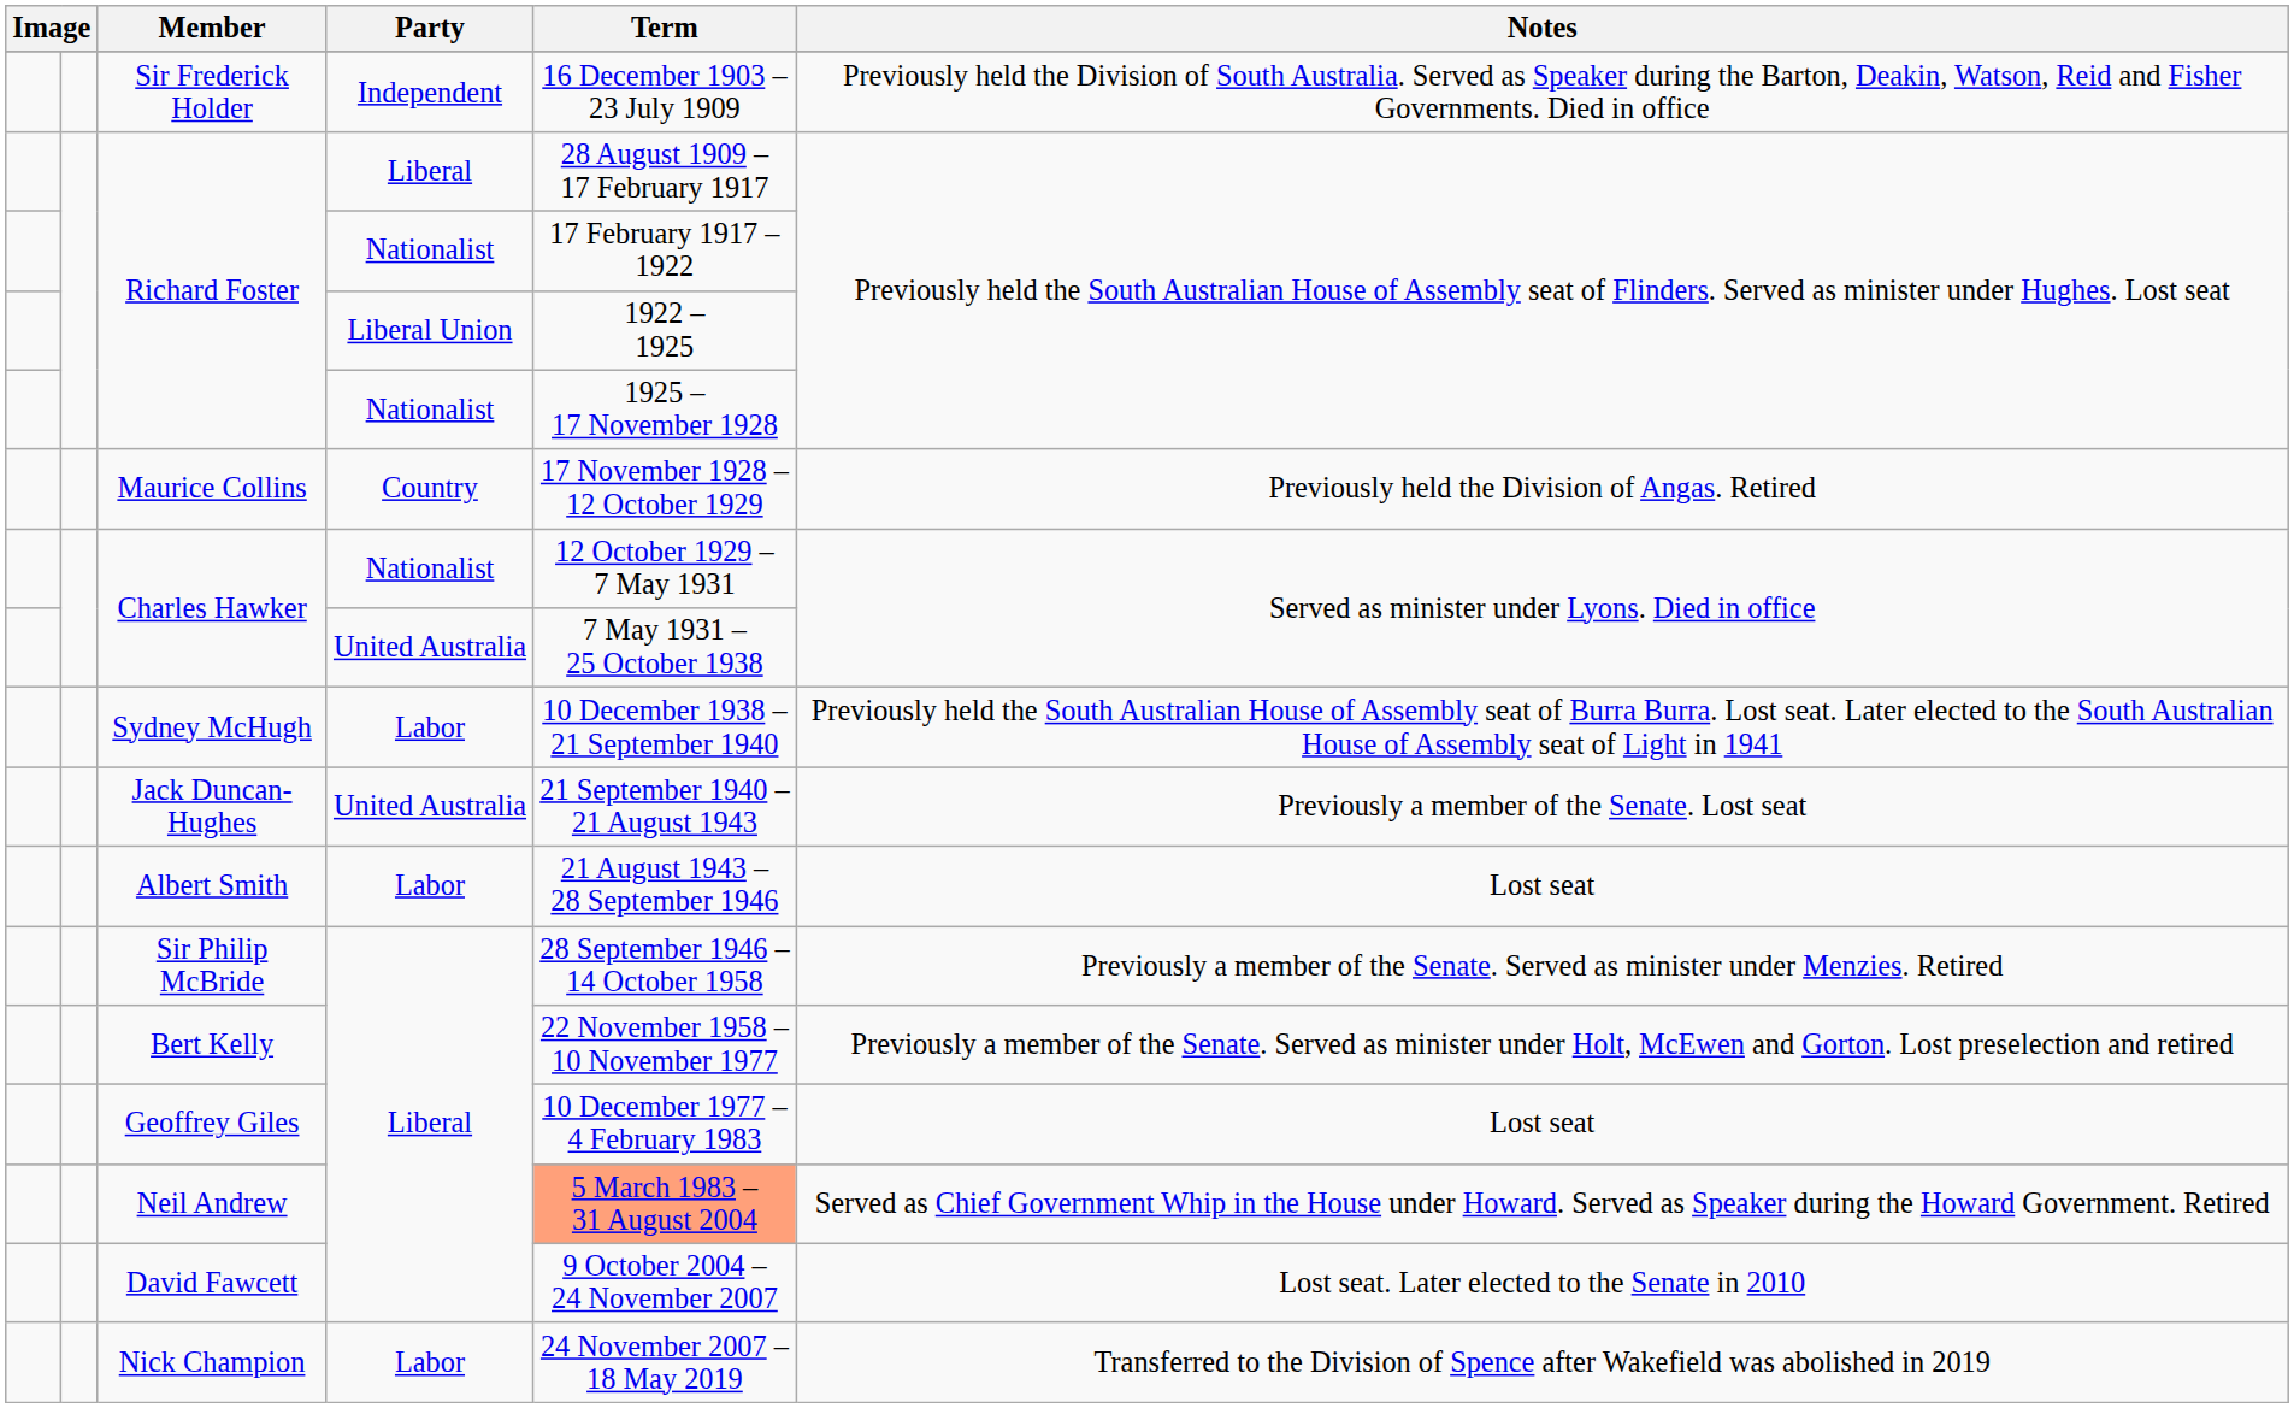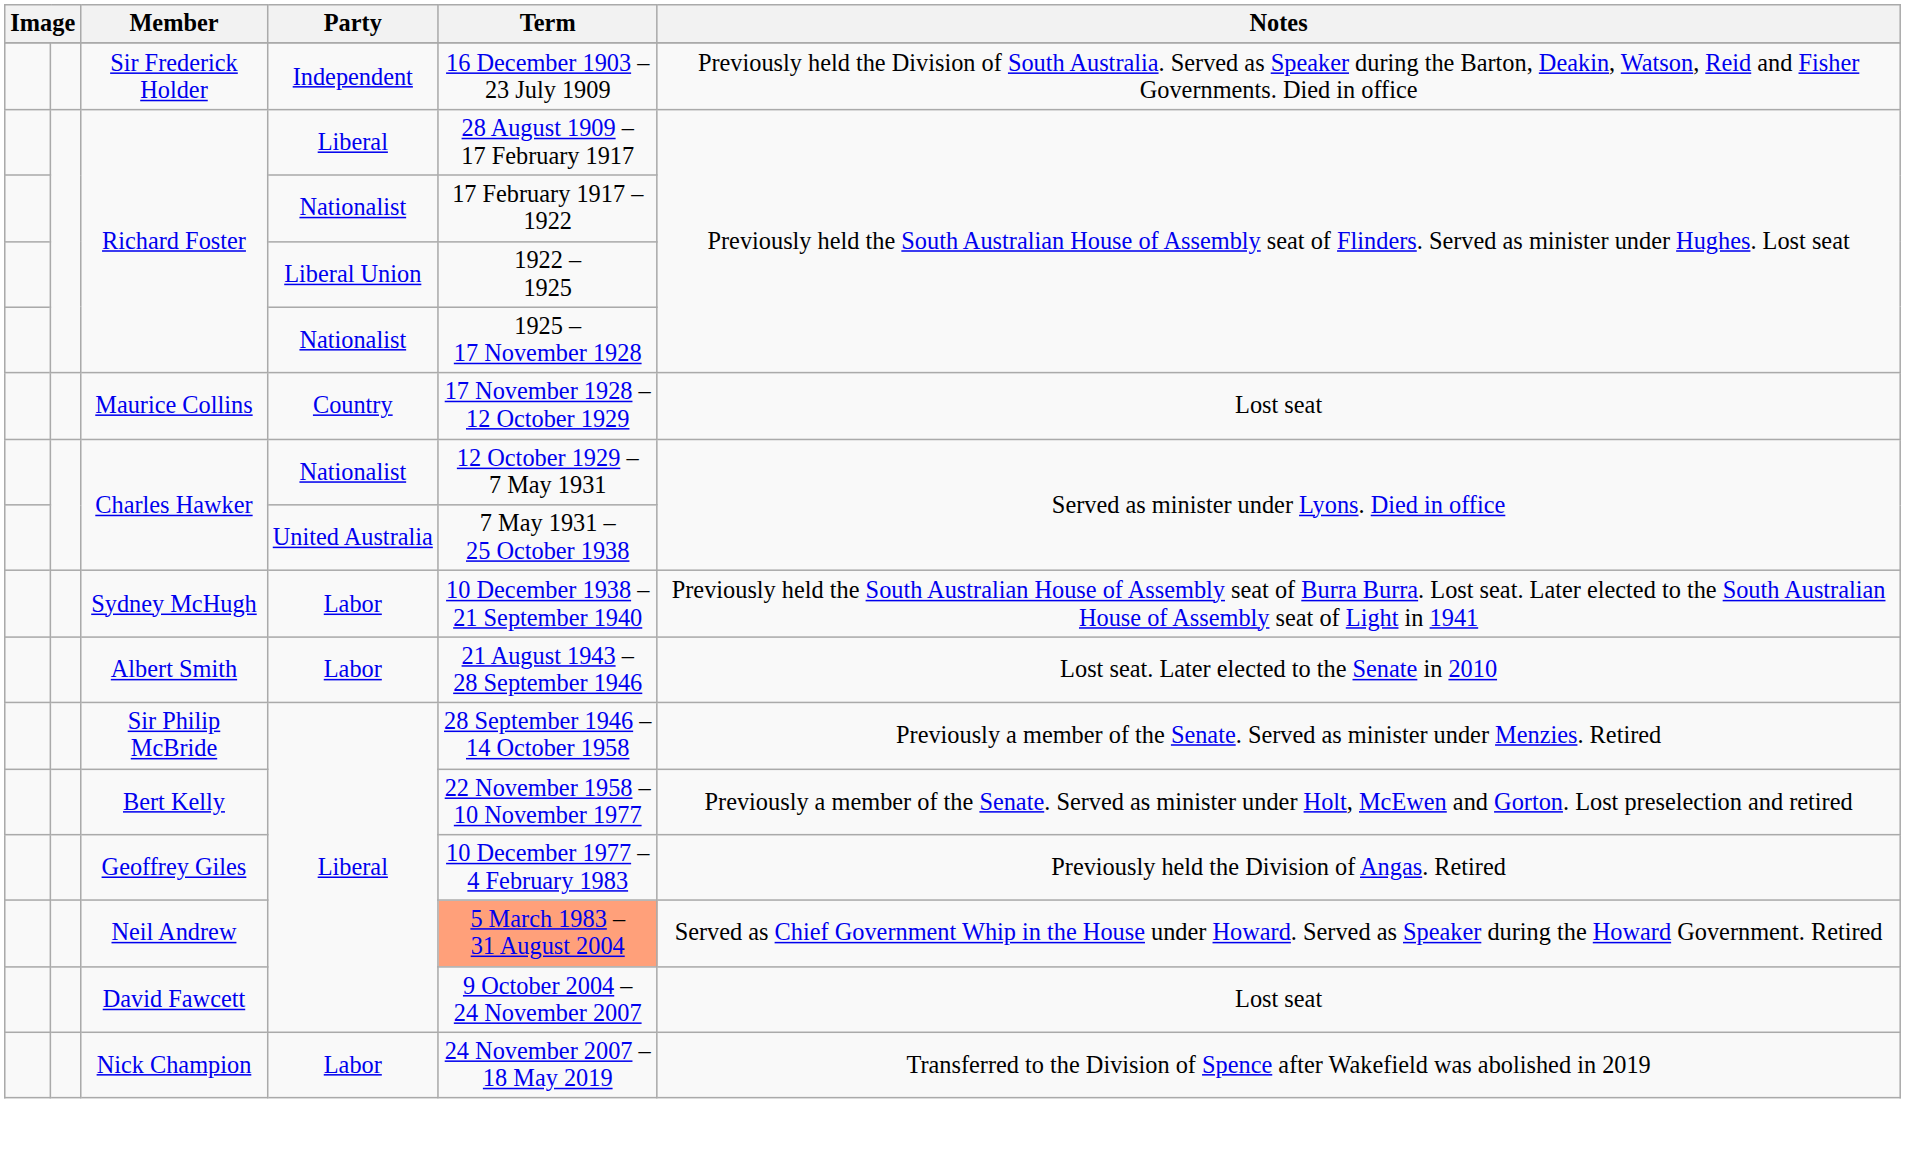Maurice Collins | Notes: Previously held the Division of Angas. Retired -> Lost seat
- row: Jack Duncan-Hughes | United Australia | 21 September 1940 – 21 August 1943 | Previously a member of the Senate. Lost seat
Albert Smith | Notes: Lost seat -> Lost seat. Later elected to the Senate in 2010
Geoffrey Giles | Notes: Lost seat -> Previously held the Division of Angas. Retired
David Fawcett | Notes: Lost seat. Later elected to the Senate in 2010 -> Lost seat
